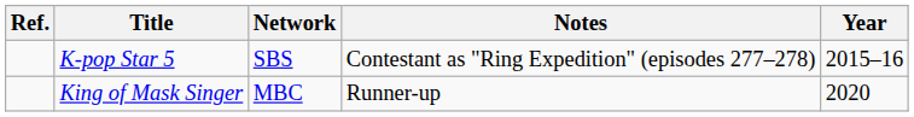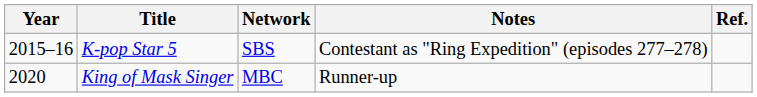columns swapped: Year <-> Ref.
